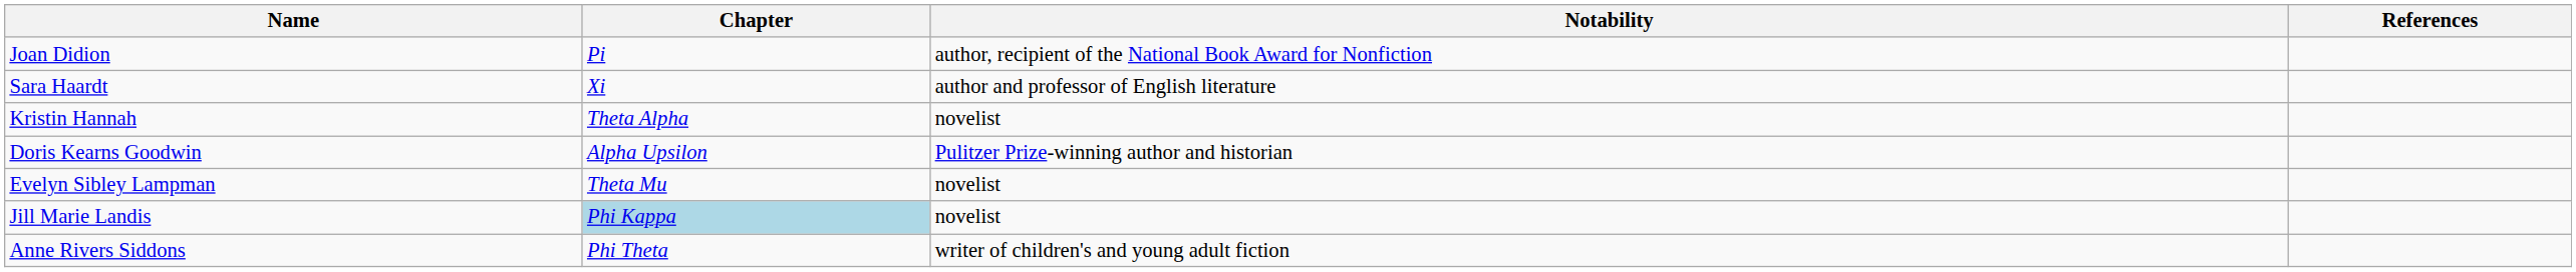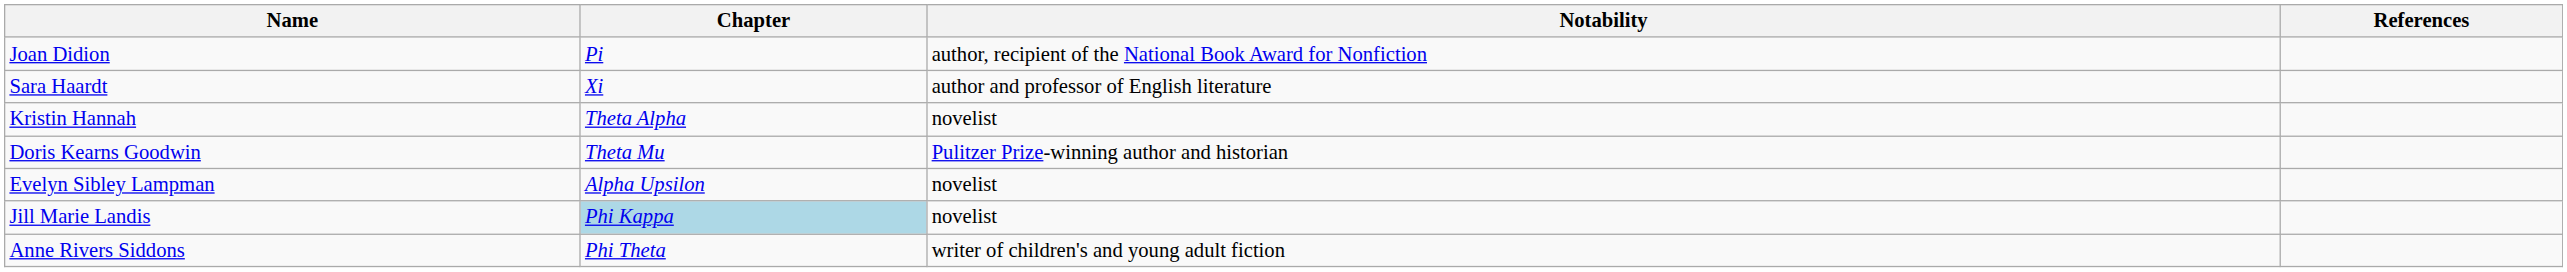Doris Kearns Goodwin | Chapter: Alpha Upsilon -> Theta Mu
Evelyn Sibley Lampman | Chapter: Theta Mu -> Alpha Upsilon
